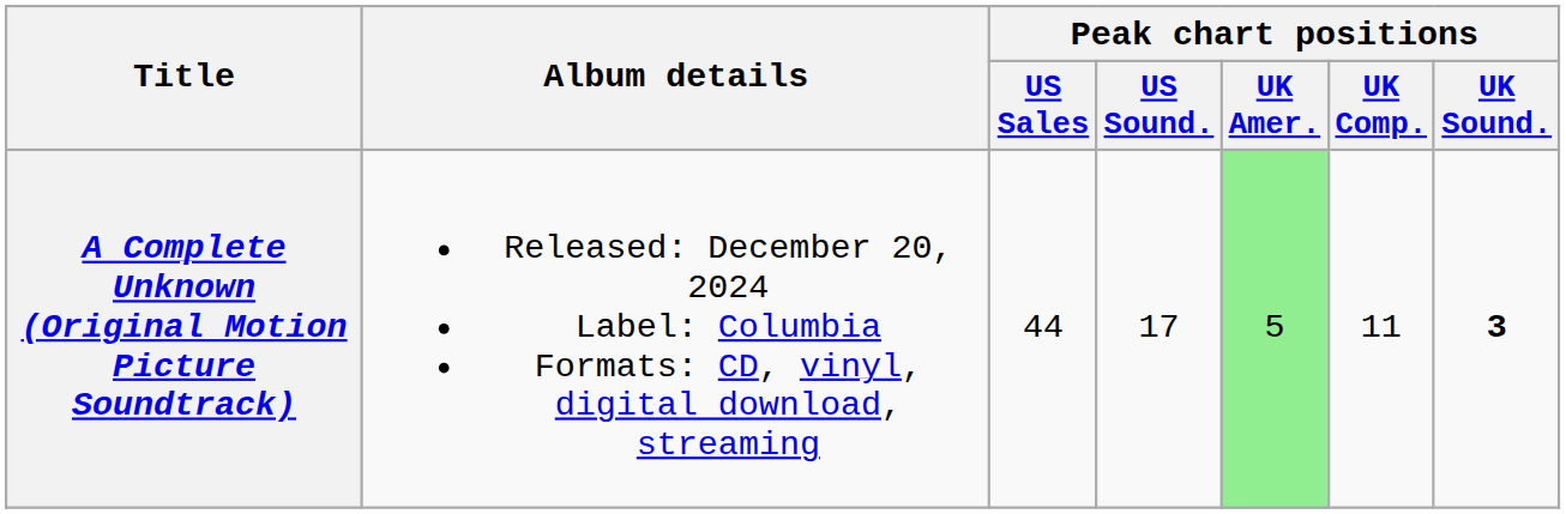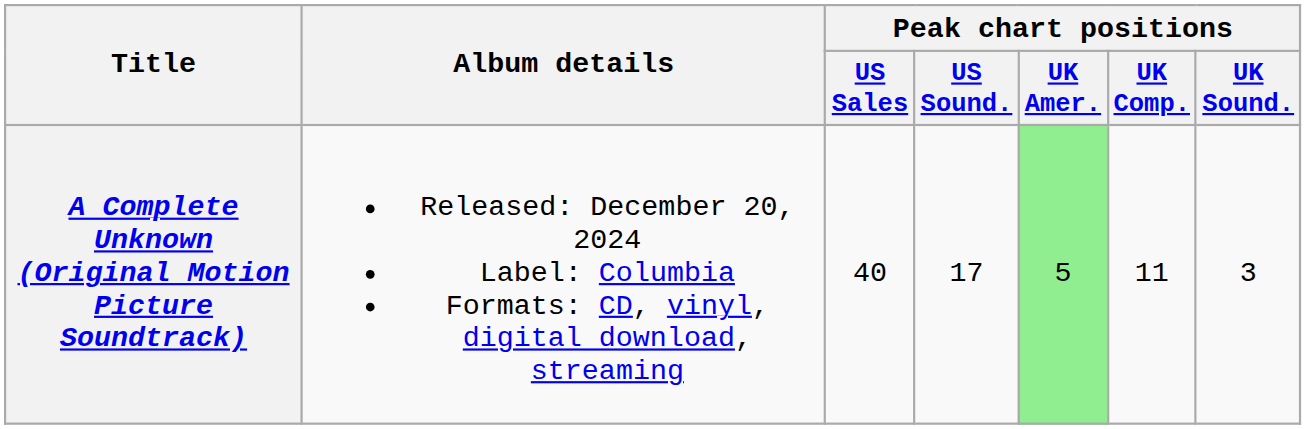A Complete Unknown (Original Motion Picture Soundtrack) | Peak chart positions / US Sales: 44 -> 40
A Complete Unknown (Original Motion Picture Soundtrack) | Peak chart positions / UK Sound.: bold -> normal
